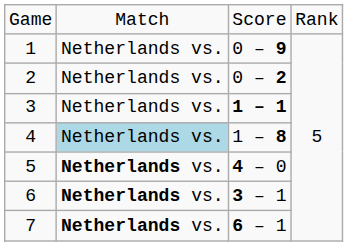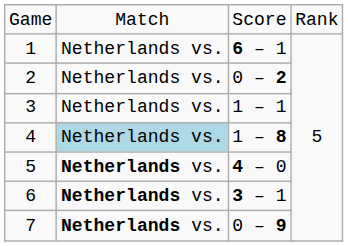1 | column 3: 0 – 9 -> 6 – 1
3 | column 3: bold -> normal
7 | column 3: 6 – 1 -> 0 – 9
